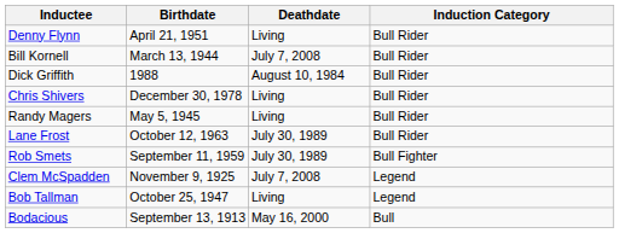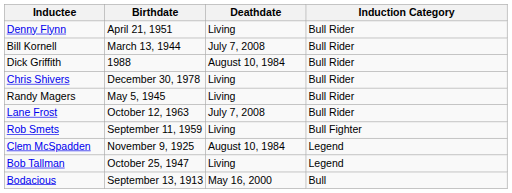Lane Frost | Deathdate: July 30, 1989 -> July 7, 2008
Rob Smets | Deathdate: July 30, 1989 -> Living
Clem McSpadden | Deathdate: July 7, 2008 -> August 10, 1984
